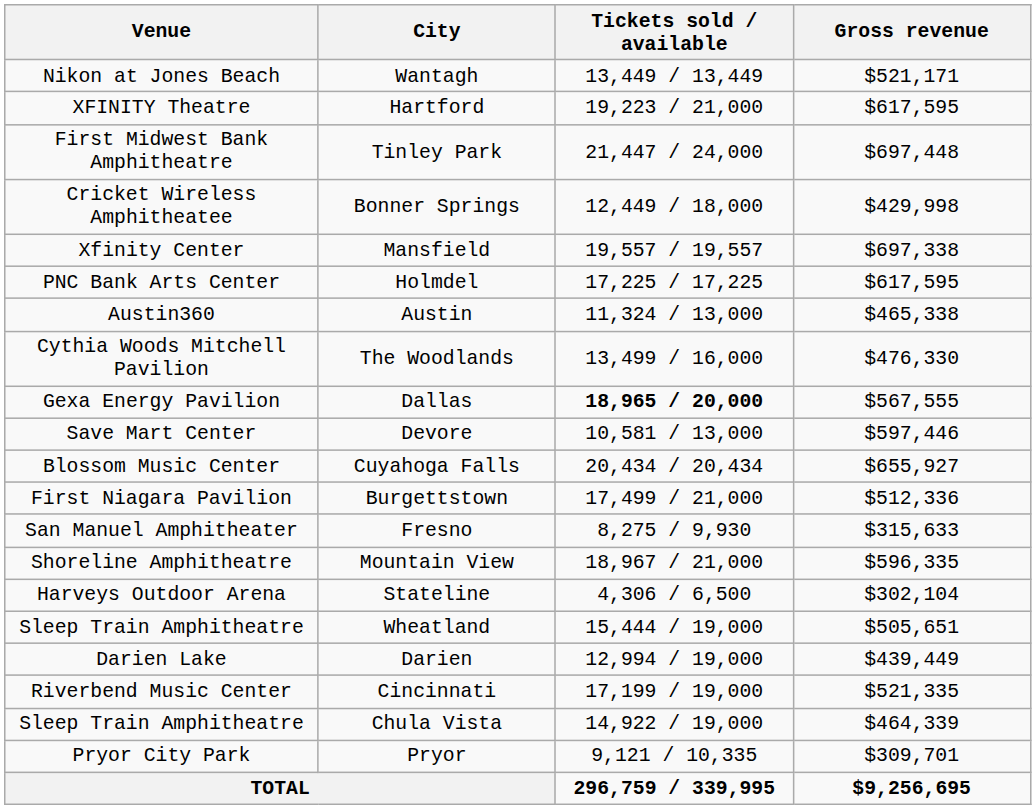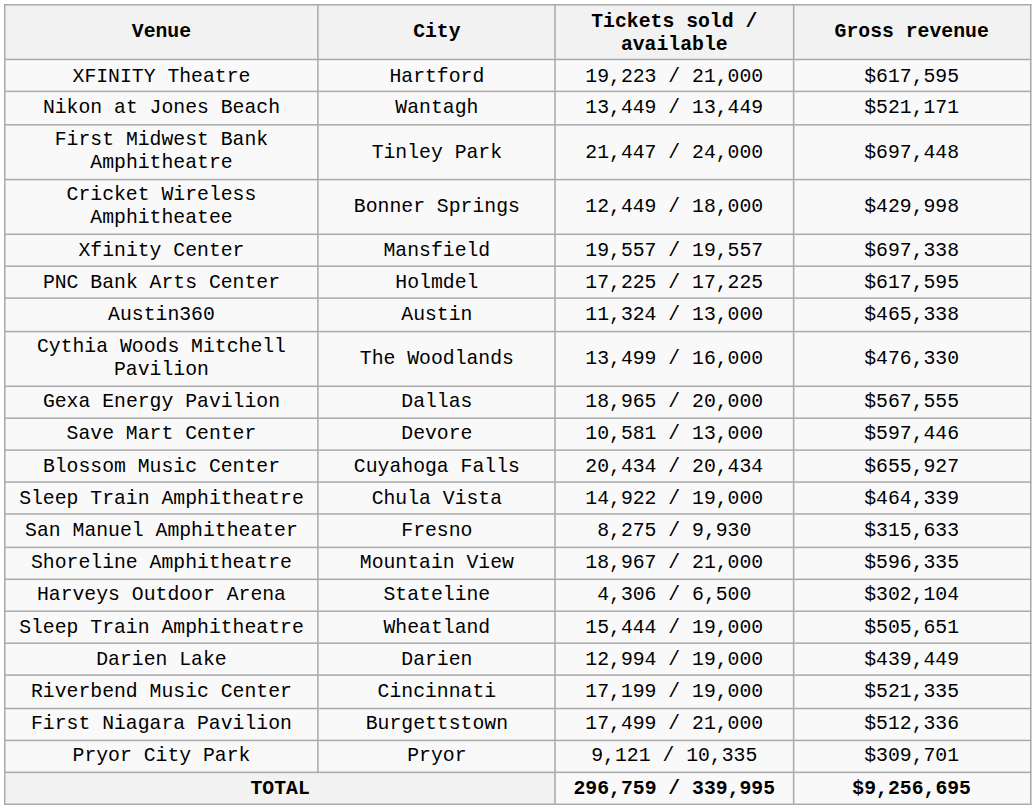rows swapped: Wantagh <-> Hartford
Dallas | Tickets sold / available: bold -> normal
rows swapped: Chula Vista <-> Burgettstown
